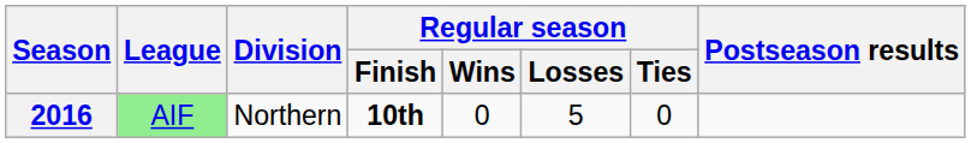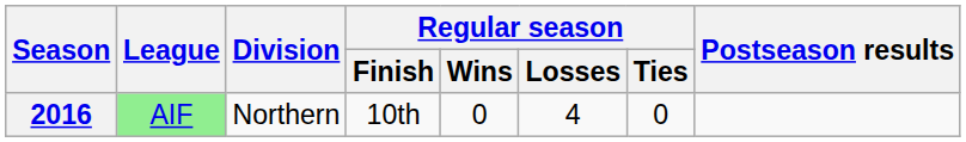2016 | Regular season / Finish: bold -> normal
2016 | Regular season / Losses: 5 -> 4
